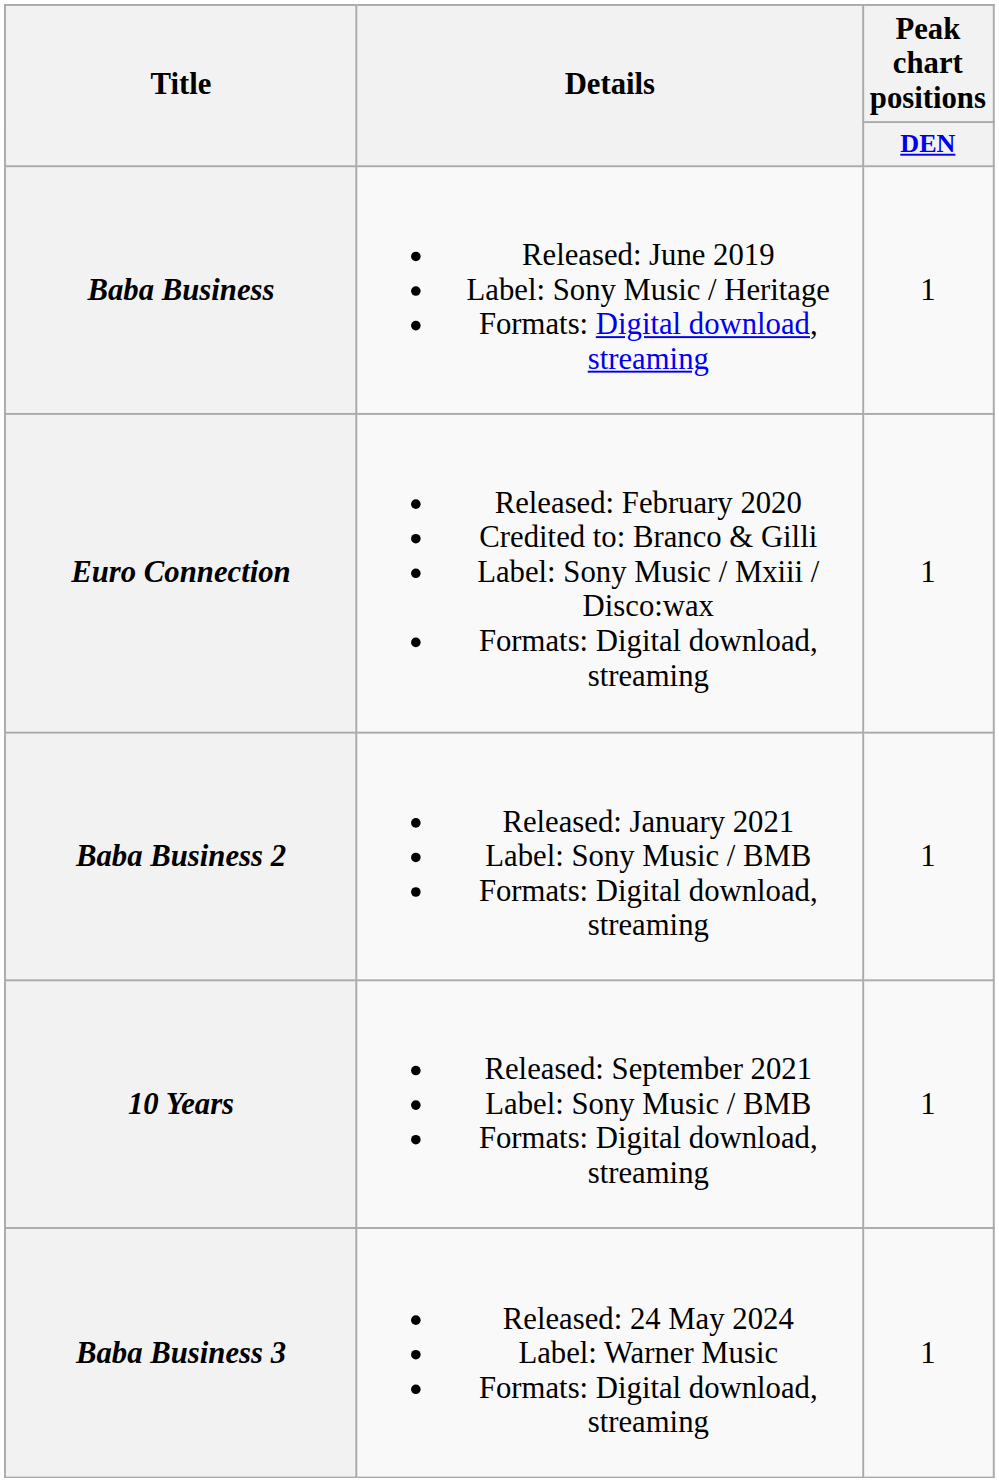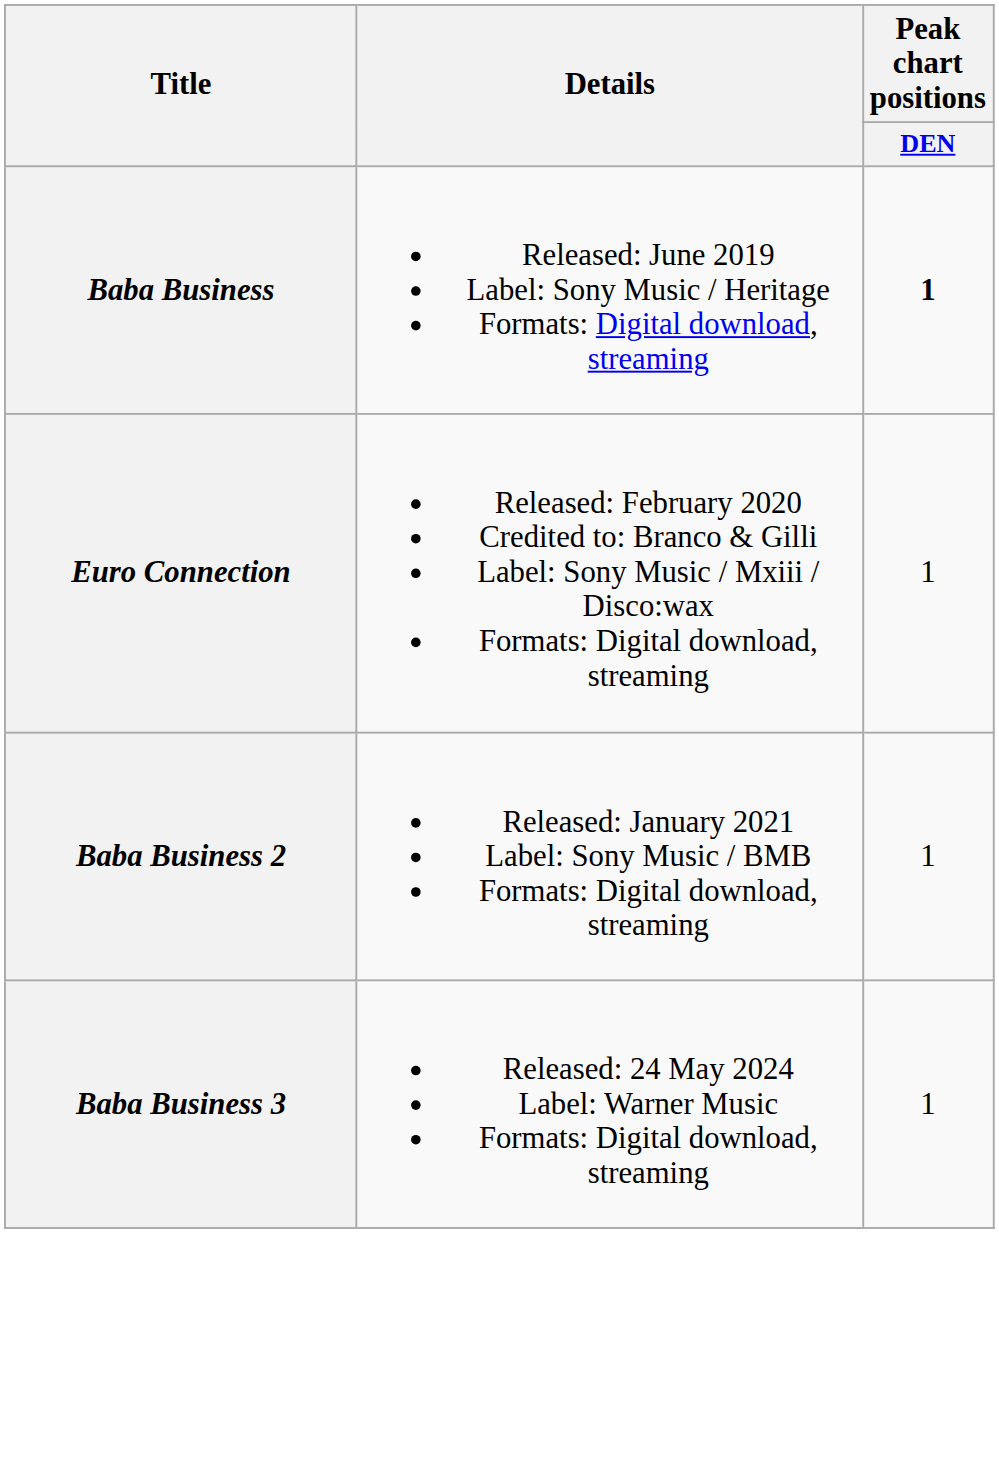Baba Business | Peak chart positions / DEN: normal -> bold
- row: 10 Years | Released: September 2021 Label: Sony Music / BMB Formats: Digital download, streaming | 1
